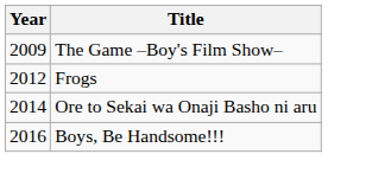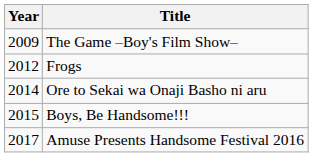Boys, Be Handsome!!! | Year: 2016 -> 2015
+ row: 2017 | Amuse Presents Handsome Festival 2016
